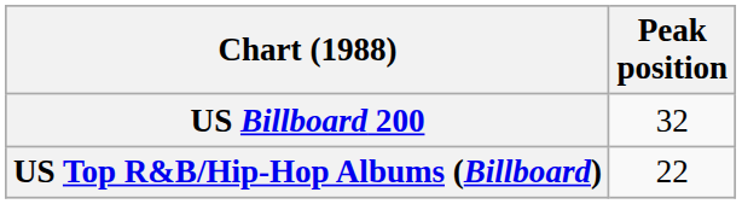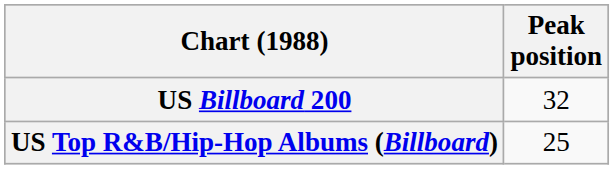US Top R&B/Hip-Hop Albums (Billboard) | Peak position: 22 -> 25
